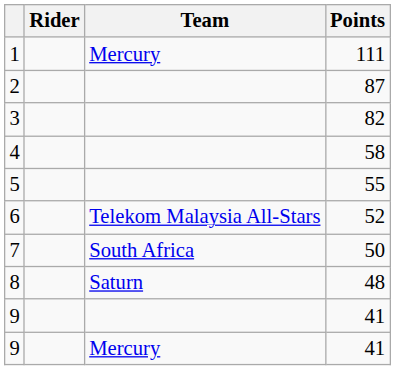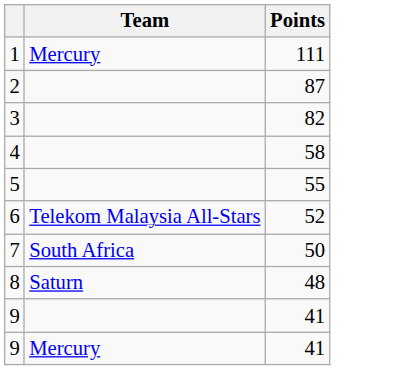- column: Rider
